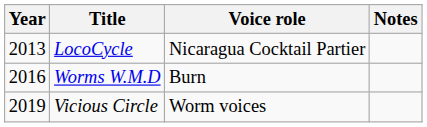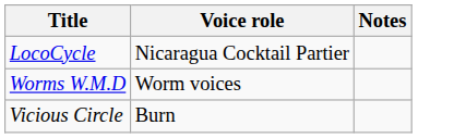- column: Year | 2013 | 2016 | 2019
Worms W.M.D | Voice role: Burn -> Worm voices
Vicious Circle | Voice role: Worm voices -> Burn
